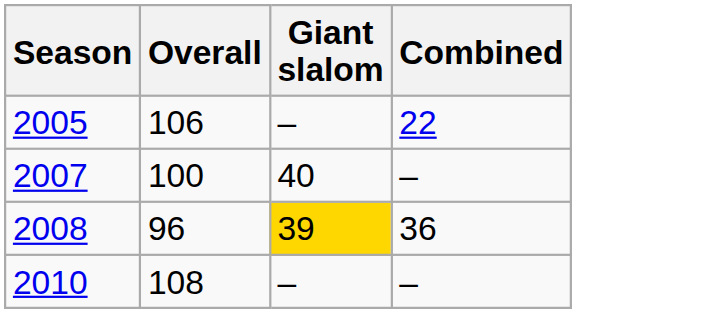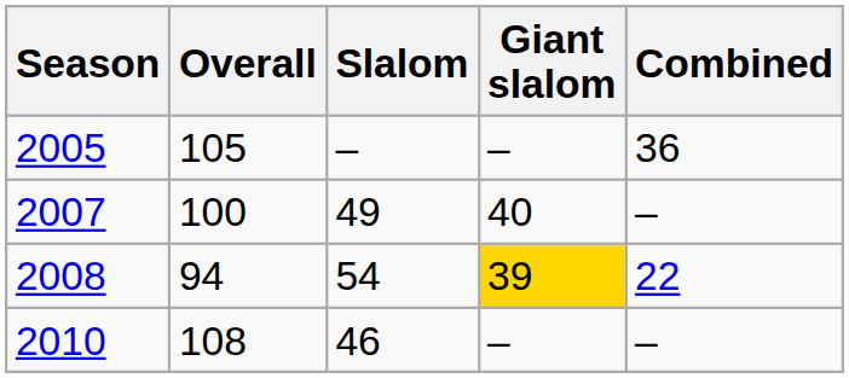+ column: Slalom | – | 49 | 54 | 46
2005 | Overall: 106 -> 105
2005 | Combined: 22 -> 36
2008 | Overall: 96 -> 94
2008 | Combined: 36 -> 22
